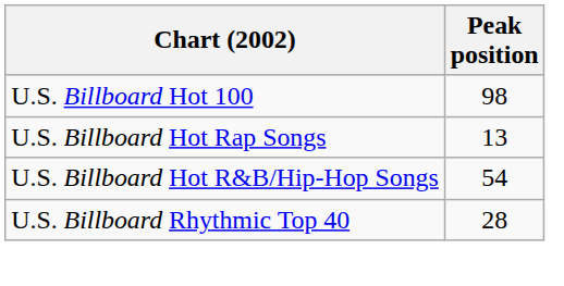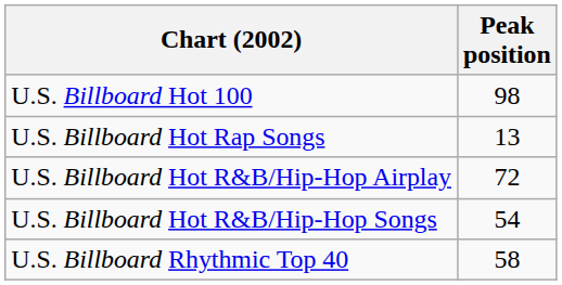+ row: U.S. Billboard Hot R&B/Hip-Hop Airplay | 72
U.S. Billboard Rhythmic Top 40 | Peak position: 28 -> 58
